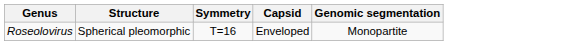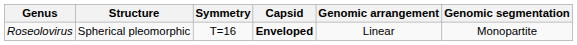+ column: Genomic arrangement | Linear
Roseolovirus | Capsid: normal -> bold
